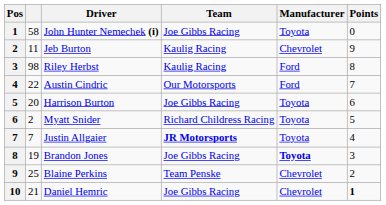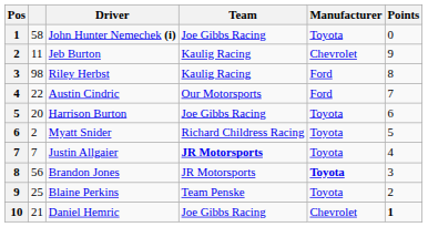Brandon Jones | column 2: 19 -> 56
Brandon Jones | Team: Joe Gibbs Racing -> JR Motorsports
Blaine Perkins | Manufacturer: Chevrolet -> Toyota
